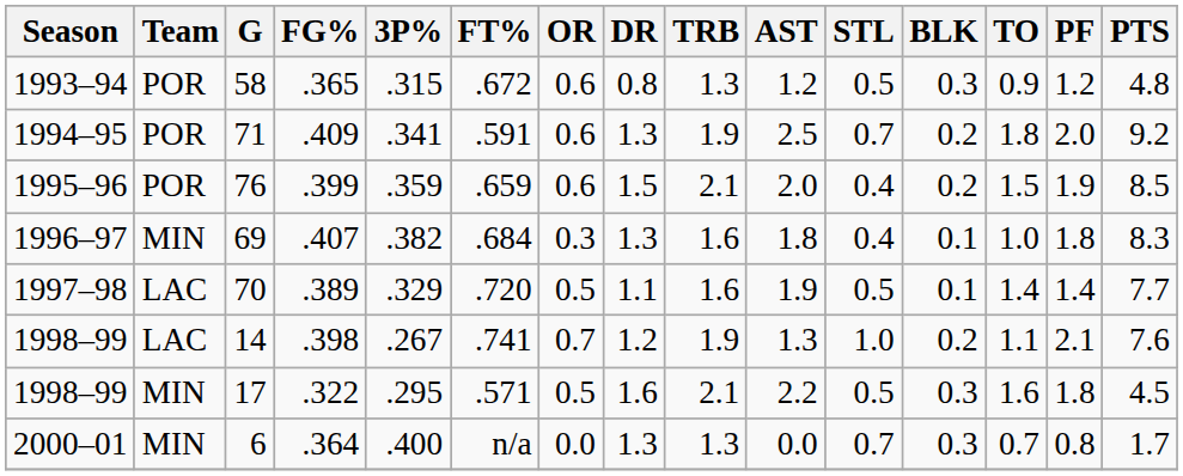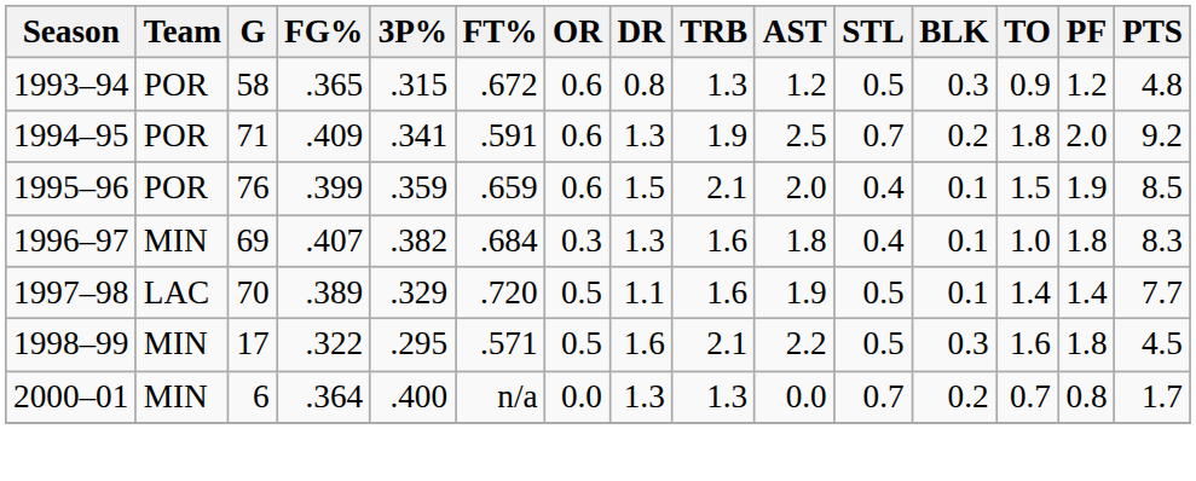76 | BLK: 0.2 -> 0.1
- row: 1998–99 | LAC | 14 | .398 | .267 | .741 | 0.7 | 1.2 | 1.9 | 1.3 | 1.0 | 0.2 | 1.1 | 2.1 | 7.6
6 | BLK: 0.3 -> 0.2
